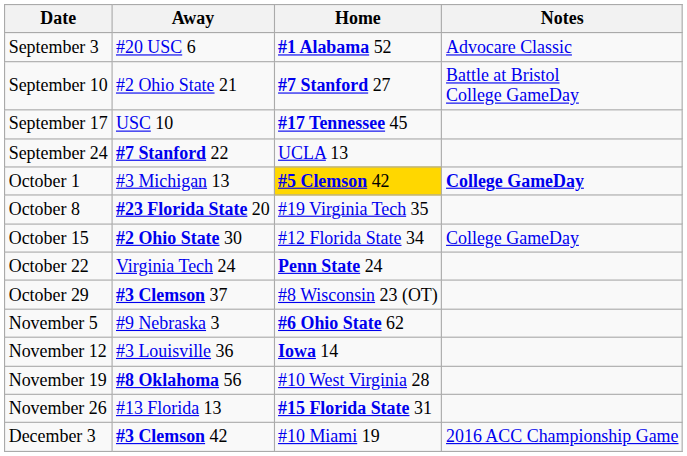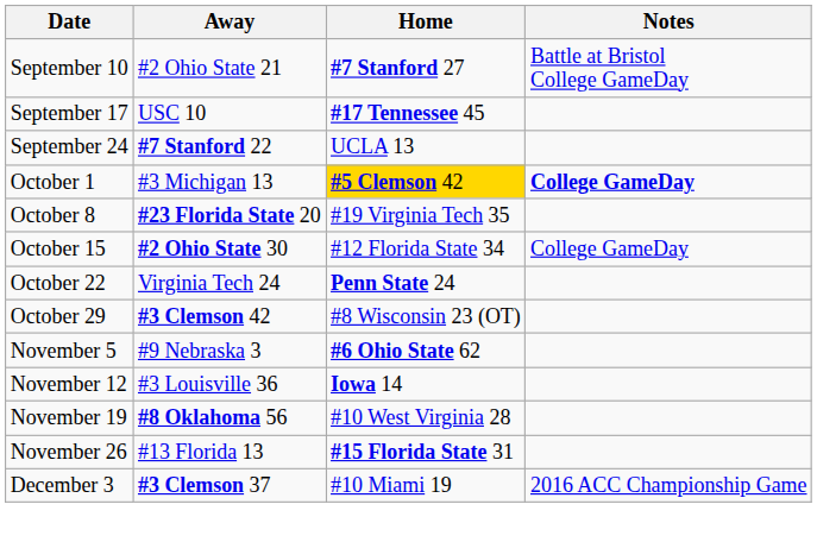- row: September 3 | #20 USC 6 | #1 Alabama 52 | Advocare Classic
October 29 | Away: #3 Clemson 37 -> #3 Clemson 42
December 3 | Away: #3 Clemson 42 -> #3 Clemson 37
